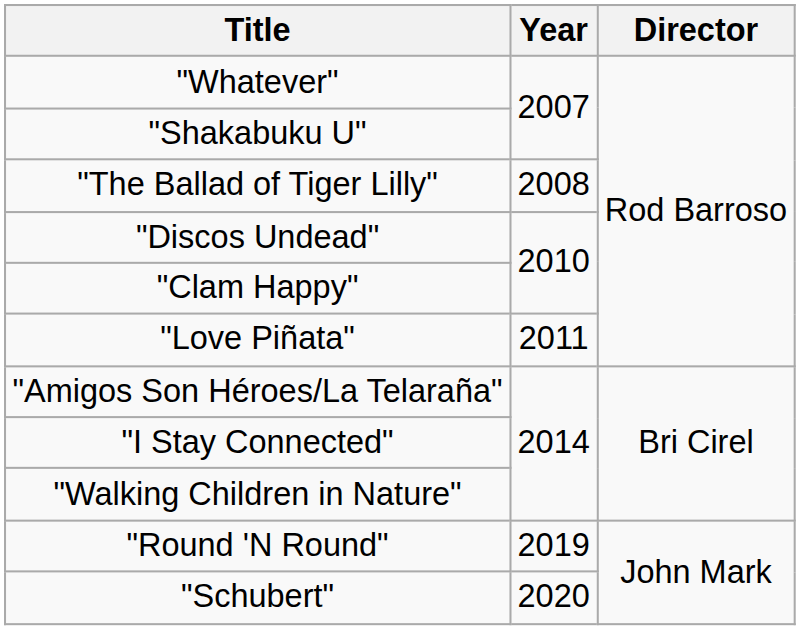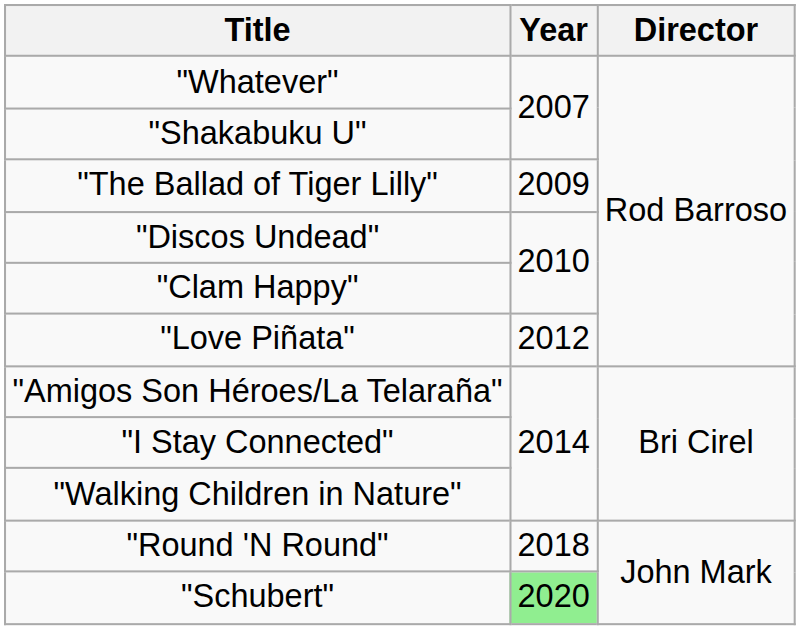"The Ballad of Tiger Lilly" | Year: 2008 -> 2009
"Love Piñata" | Year: 2011 -> 2012
"Round 'N Round" | Year: 2019 -> 2018
"Schubert" | Year: no background -> lightgreen background
